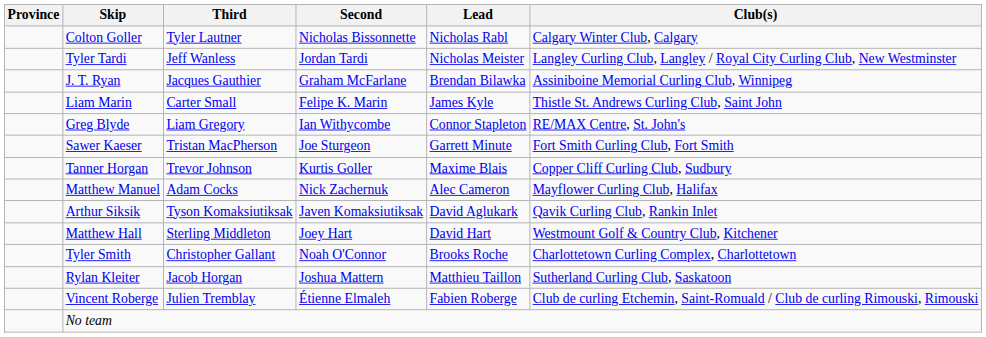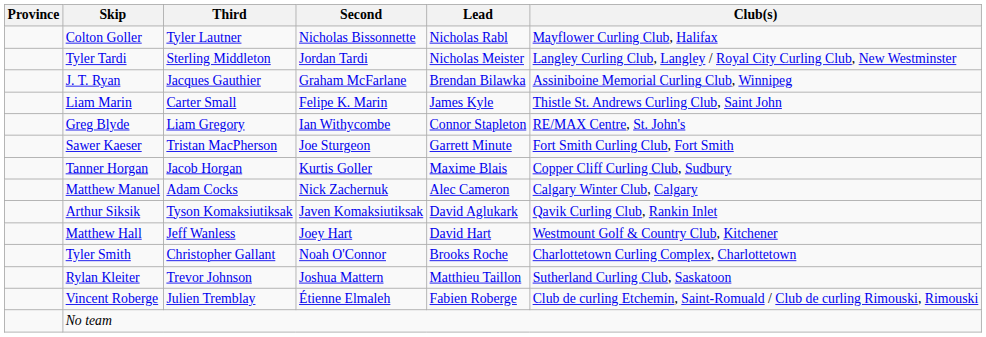Colton Goller | Club(s): Calgary Winter Club, Calgary -> Mayflower Curling Club, Halifax
Tyler Tardi | Third: Jeff Wanless -> Sterling Middleton
Tanner Horgan | Third: Trevor Johnson -> Jacob Horgan
Matthew Manuel | Club(s): Mayflower Curling Club, Halifax -> Calgary Winter Club, Calgary
Matthew Hall | Third: Sterling Middleton -> Jeff Wanless
Rylan Kleiter | Third: Jacob Horgan -> Trevor Johnson
